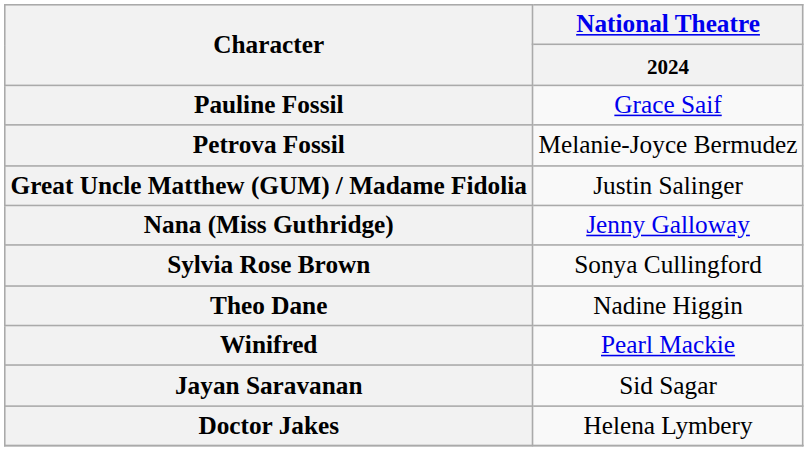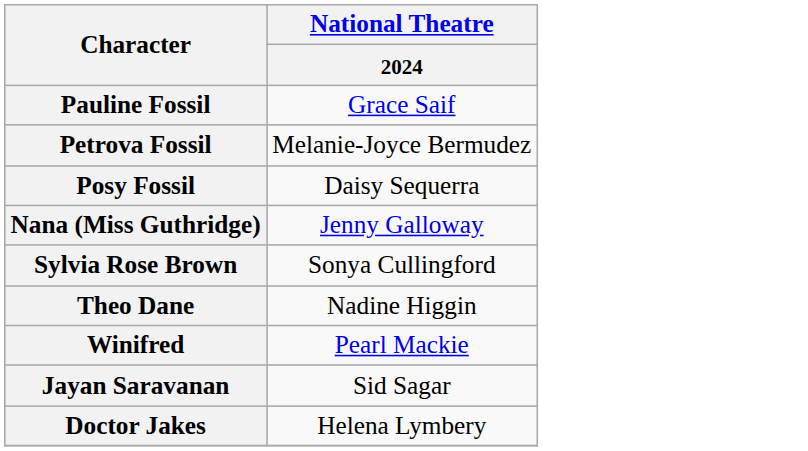+ row: Posy Fossil | Daisy Sequerra
- row: Great Uncle Matthew (GUM) / Madame Fidolia | Justin Salinger
